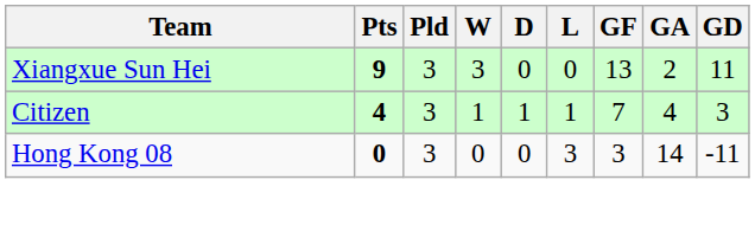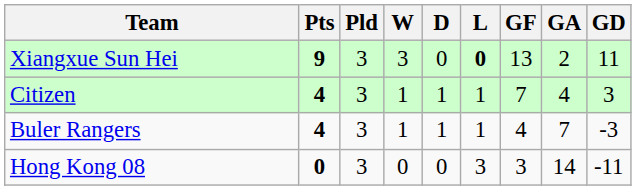Xiangxue Sun Hei | L: normal -> bold
+ row: Buler Rangers | 4 | 3 | 1 | 1 | 1 | 4 | 7 | -3
